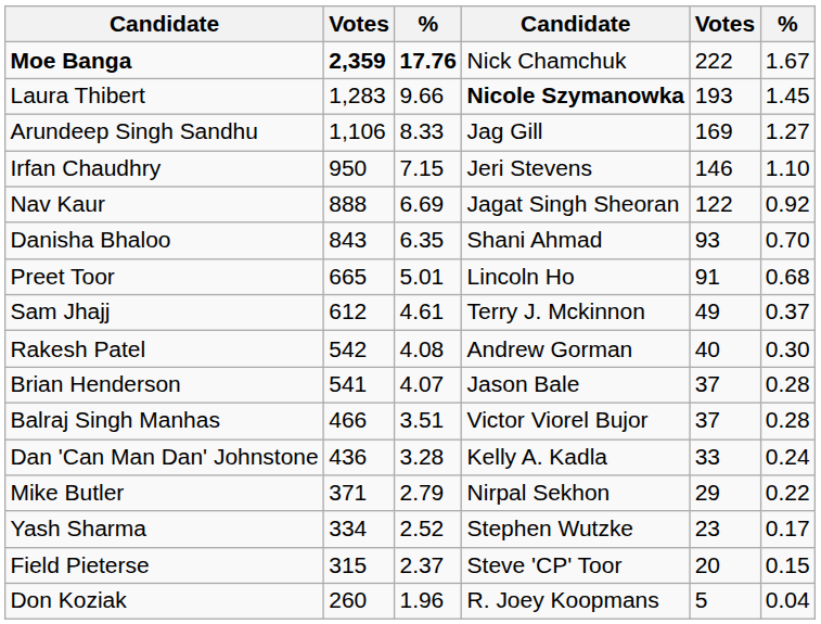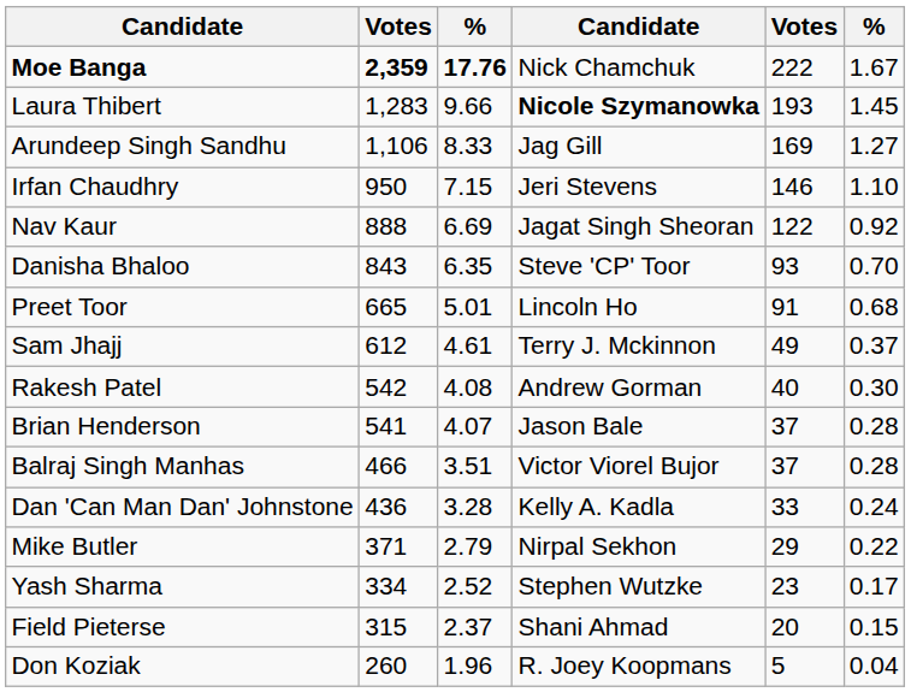Danisha Bhaloo | column 4: Shani Ahmad -> Steve 'CP' Toor
Field Pieterse | column 4: Steve 'CP' Toor -> Shani Ahmad
